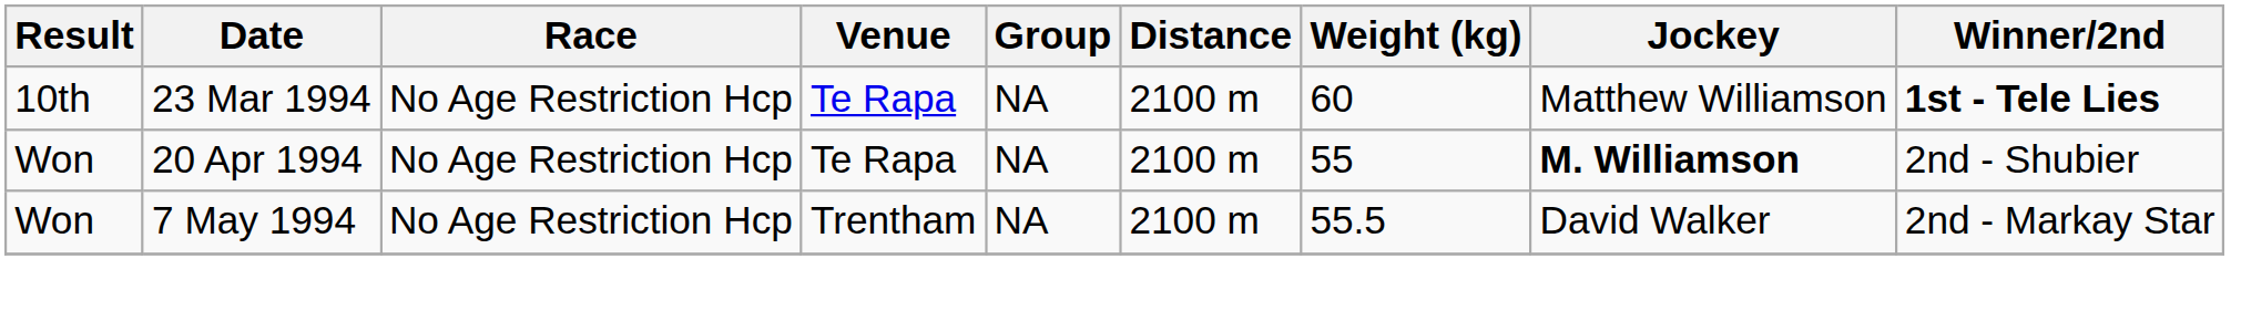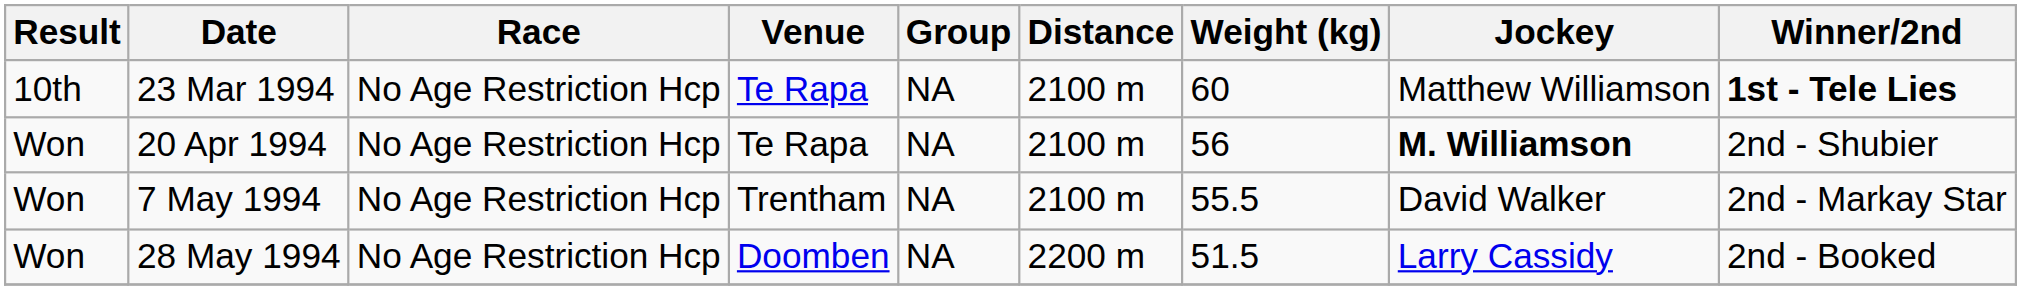20 Apr 1994 | Weight (kg): 55 -> 56
+ row: Won | 28 May 1994 | No Age Restriction Hcp | Doomben | NA | 2200 m | 51.5 | Larry Cassidy | 2nd - Booked
